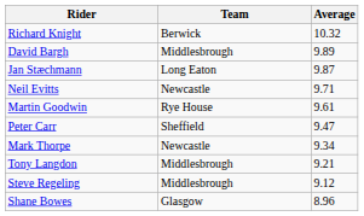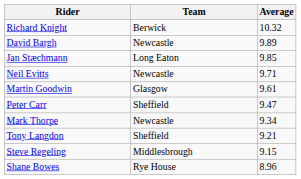David Bargh | Team: Middlesbrough -> Newcastle
Jan Stæchmann | Average: 9.87 -> 9.85
Martin Goodwin | Team: Rye House -> Glasgow
Tony Langdon | Team: Middlesbrough -> Sheffield
Steve Regeling | Average: 9.12 -> 9.15
Shane Bowes | Team: Glasgow -> Rye House
